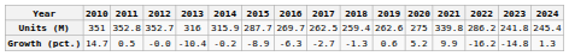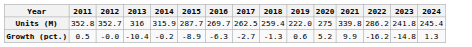- column: 2010 | 351 | 14.7
Units (M) | 2019: 262.6 -> 222.0
